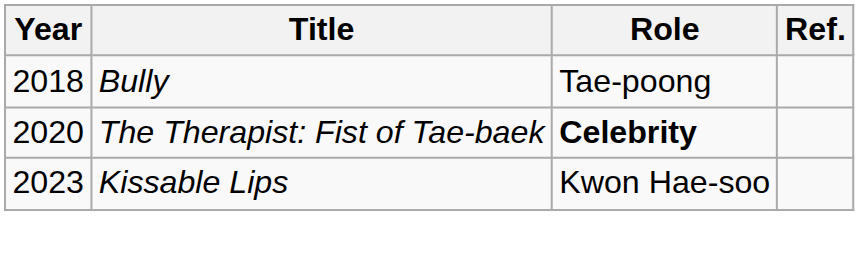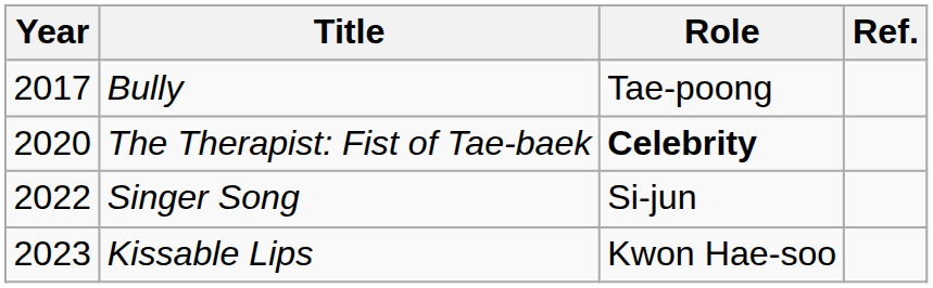Bully | Year: 2018 -> 2017
+ row: 2022 | Singer Song | Si-jun
